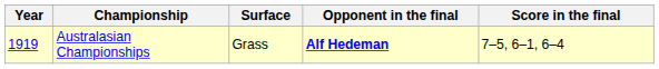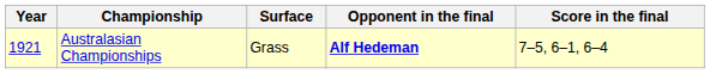Australasian Championships | Year: 1919 -> 1921
